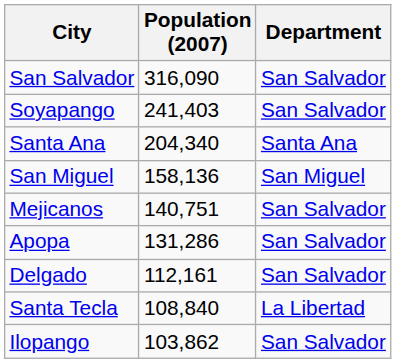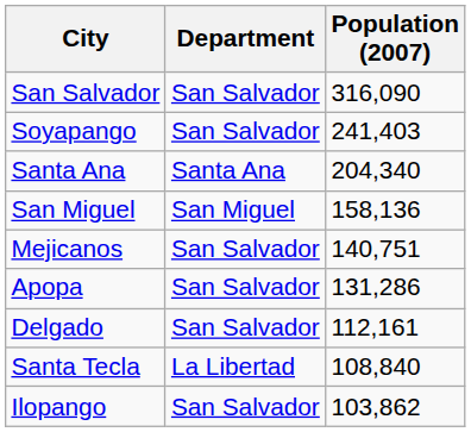columns swapped: Department <-> Population (2007)
